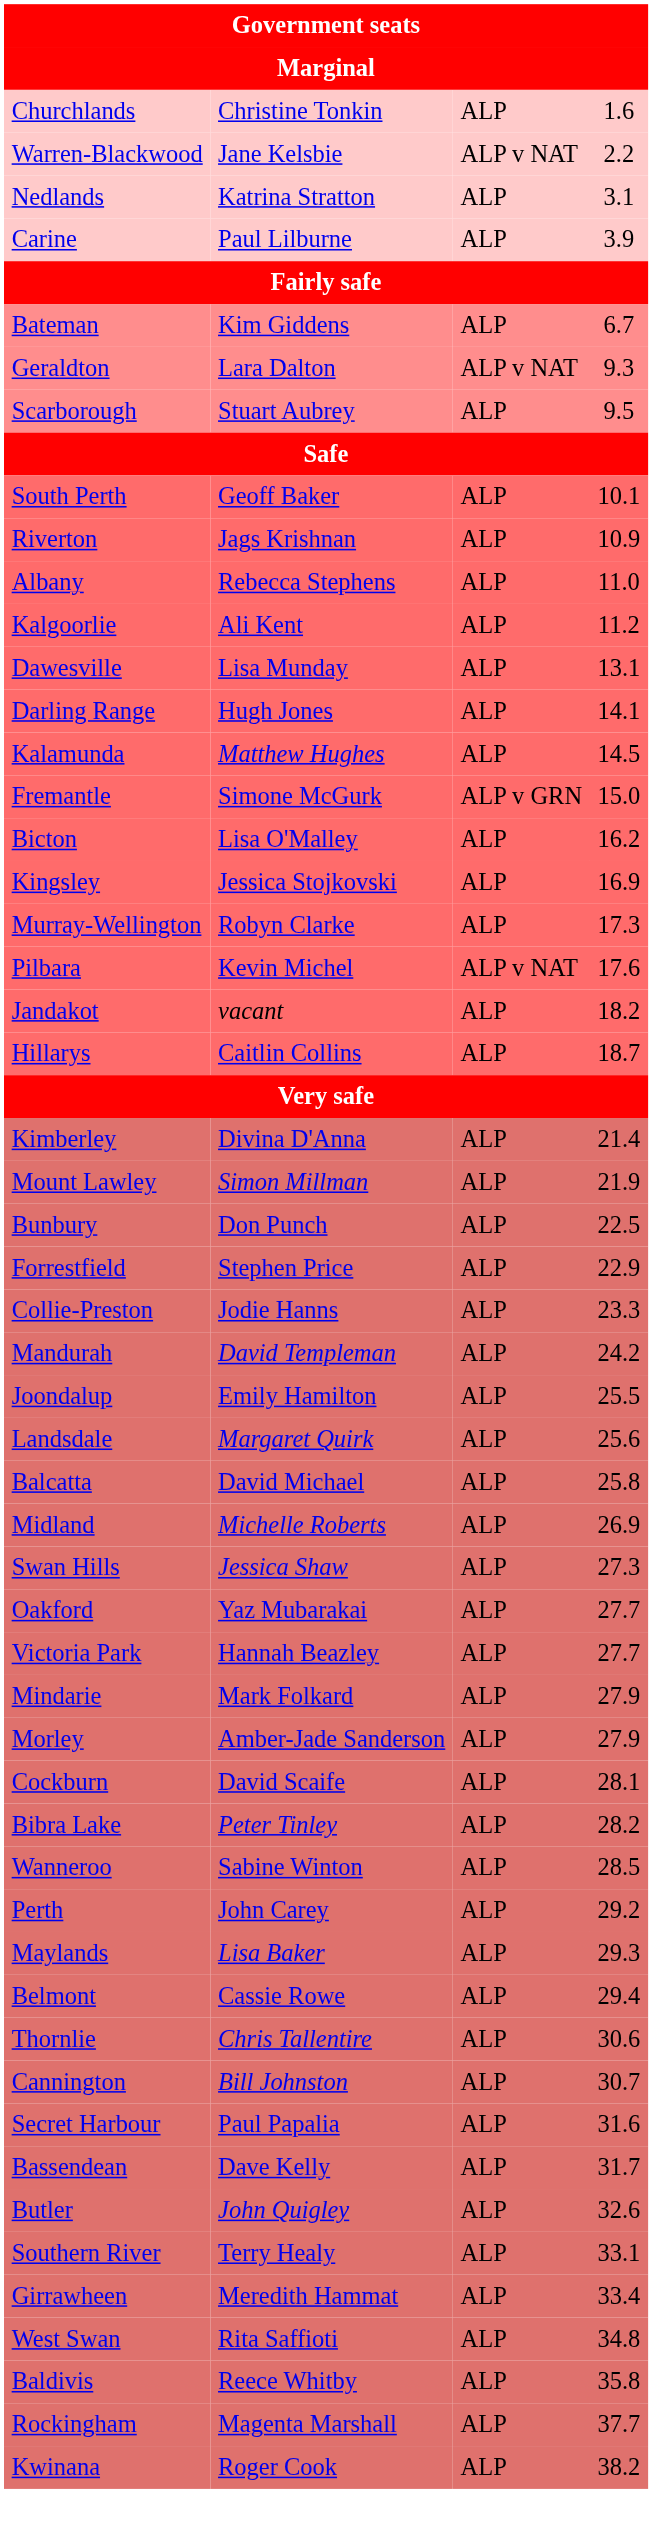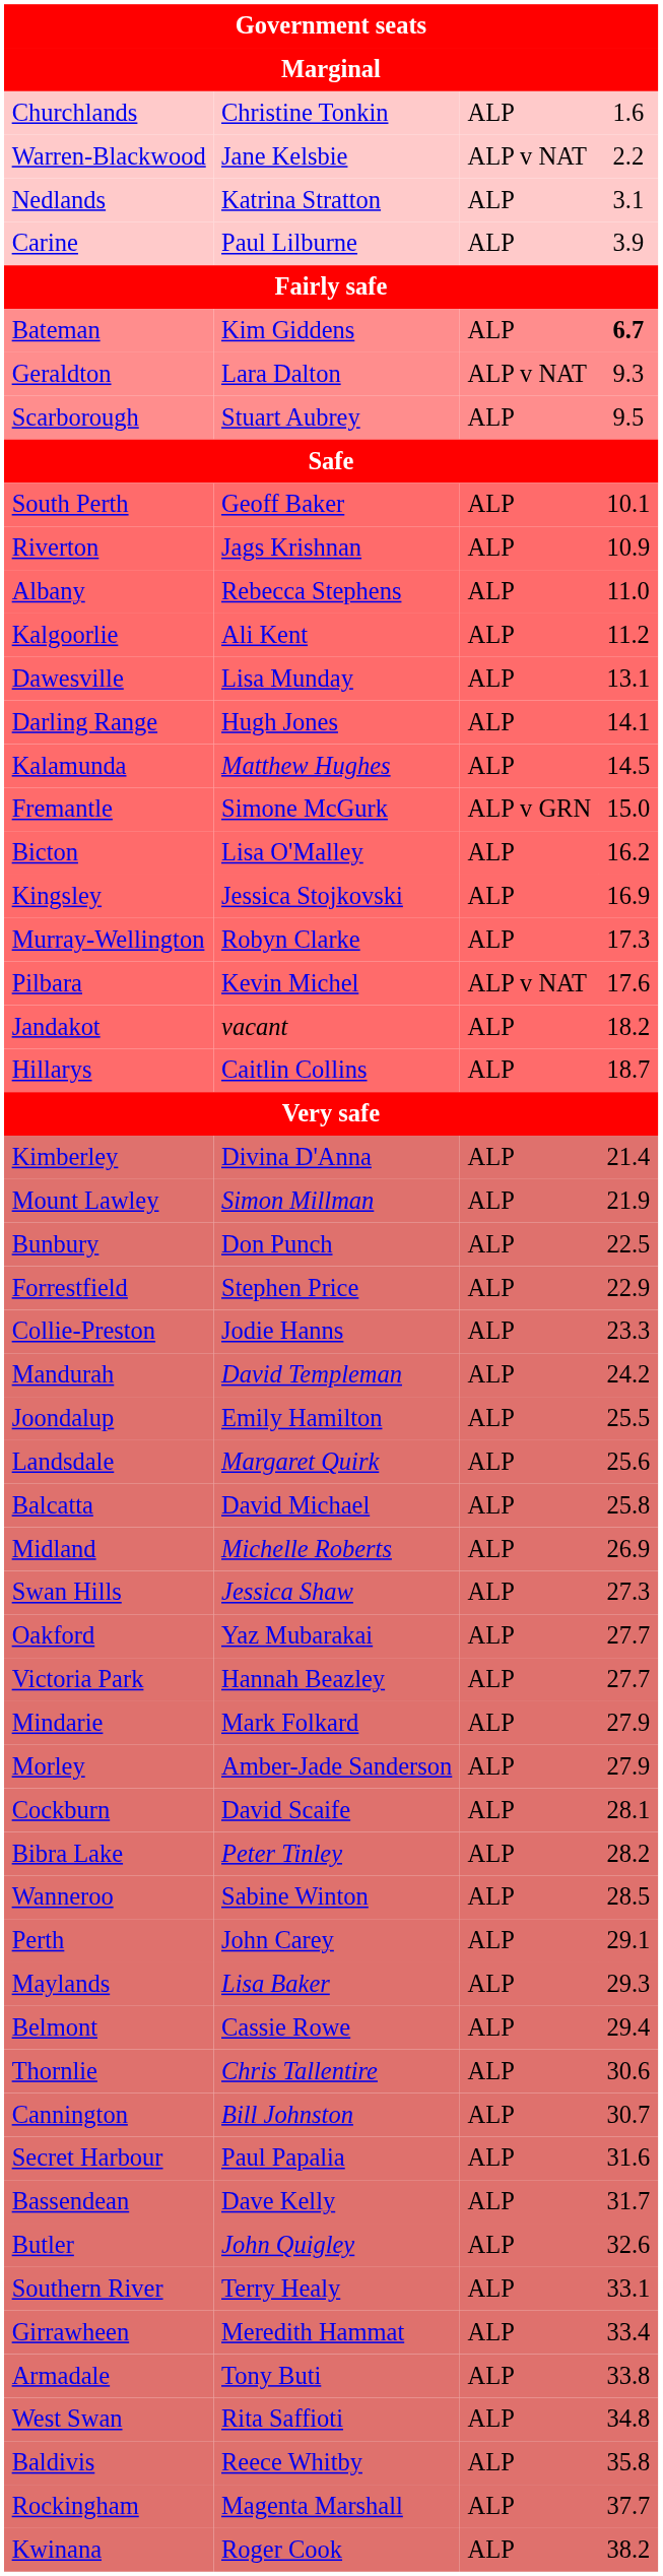Bateman | column 4: normal -> bold
Perth | column 4: 29.2 -> 29.1
+ row: Armadale | Tony Buti | ALP | 33.8
